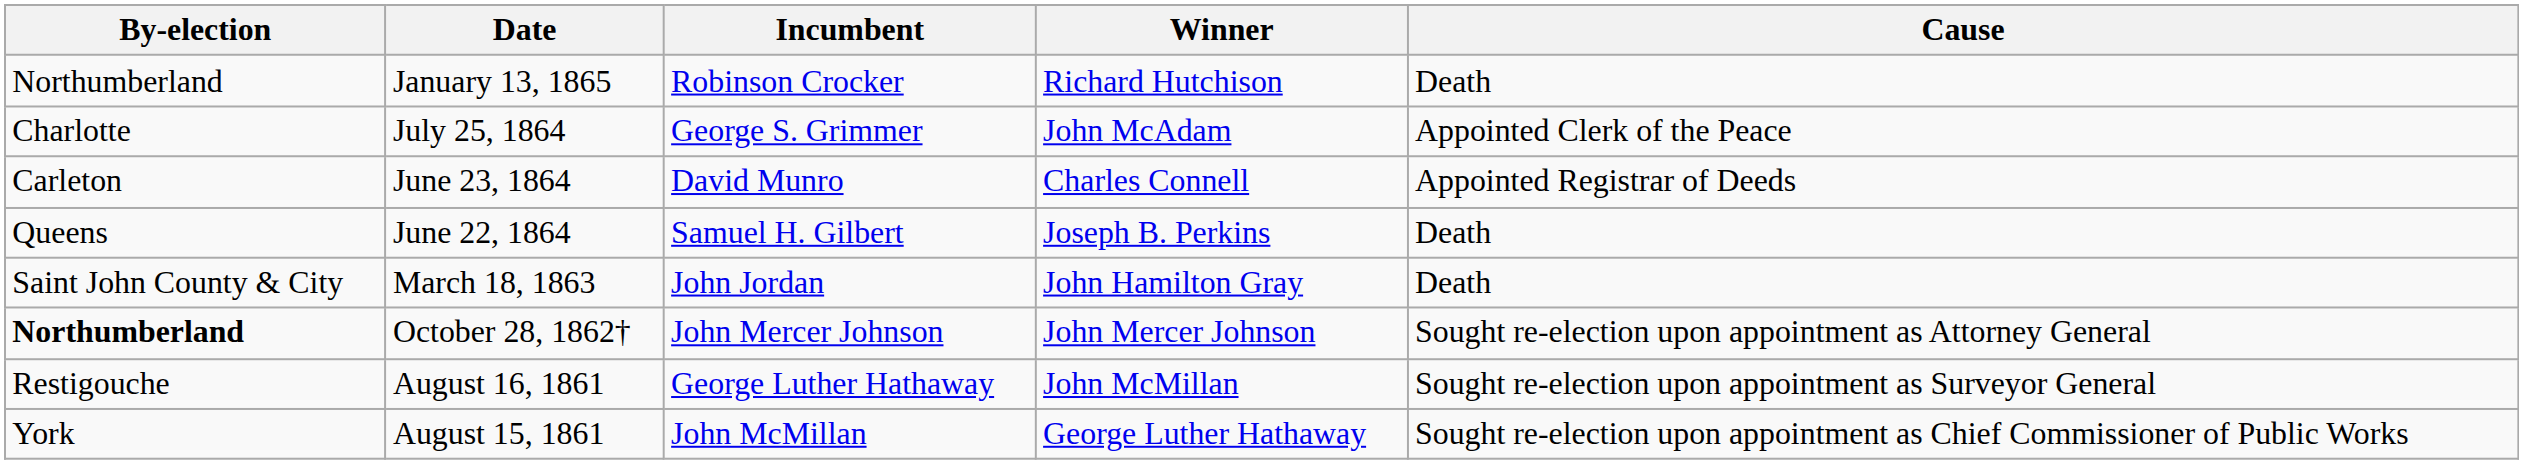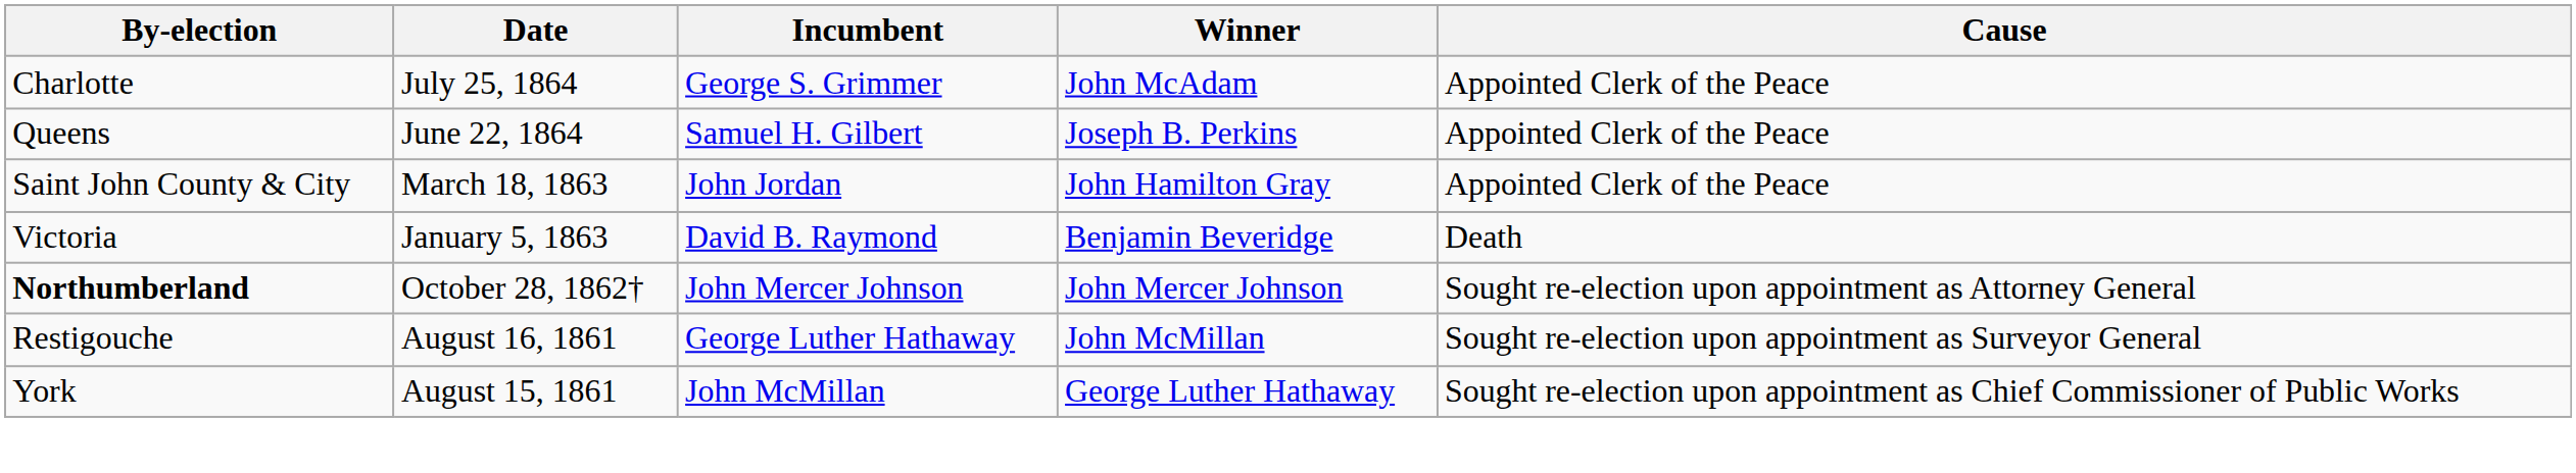- row: Northumberland | January 13, 1865 | Robinson Crocker | Richard Hutchison | Death
- row: Carleton | June 23, 1864 | David Munro | Charles Connell | Appointed Registrar of Deeds
June 22, 1864 | Cause: Death -> Appointed Clerk of the Peace
March 18, 1863 | Cause: Death -> Appointed Clerk of the Peace
+ row: Victoria | January 5, 1863 | David B. Raymond | Benjamin Beveridge | Death
